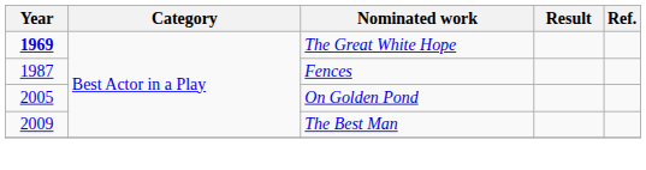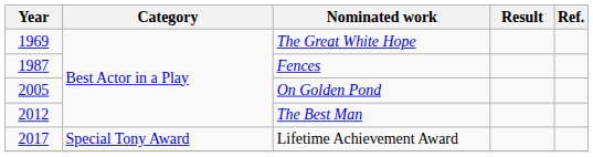The Great White Hope | Year: bold -> normal
The Best Man | Year: 2009 -> 2012
+ row: 2017 | Special Tony Award | Lifetime Achievement Award
